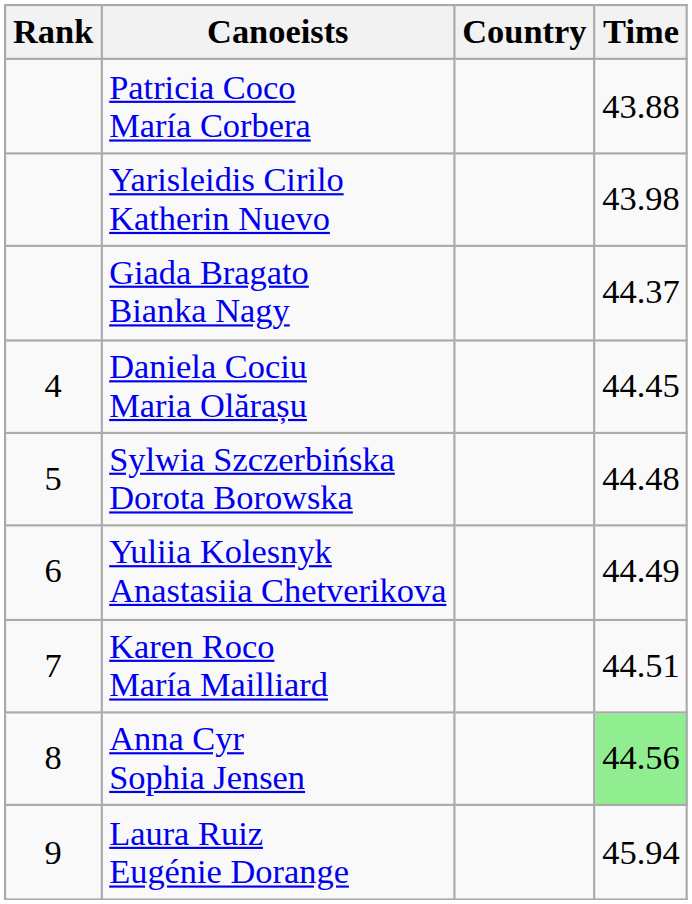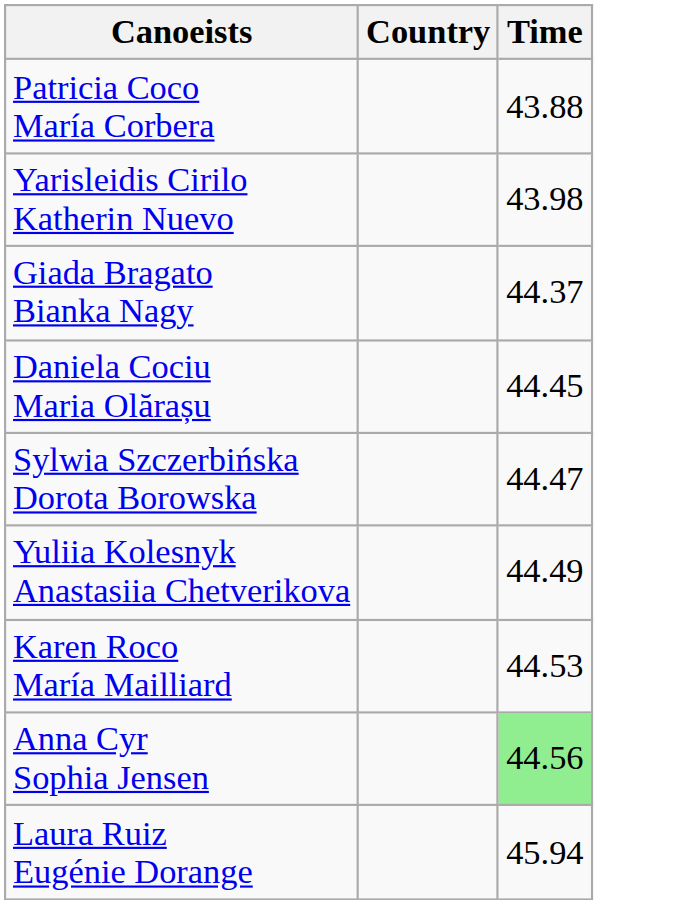- column: Rank | 4 | 5 | 6 | 7 | 8 | 9
Sylwia Szczerbińska Dorota Borowska | Time: 44.48 -> 44.47
Karen Roco María Mailliard | Time: 44.51 -> 44.53
